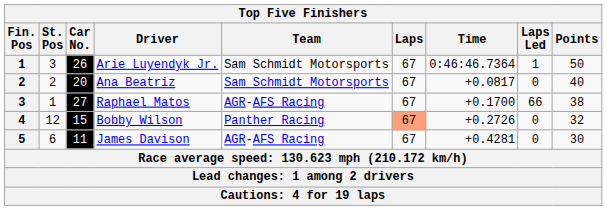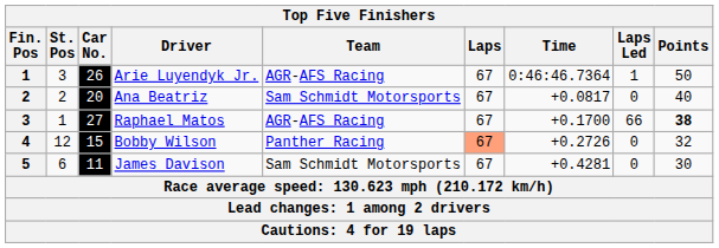Arie Luyendyk Jr. | Team: Sam Schmidt Motorsports -> AGR-AFS Racing
Raphael Matos | Points: normal -> bold
James Davison | Team: AGR-AFS Racing -> Sam Schmidt Motorsports
